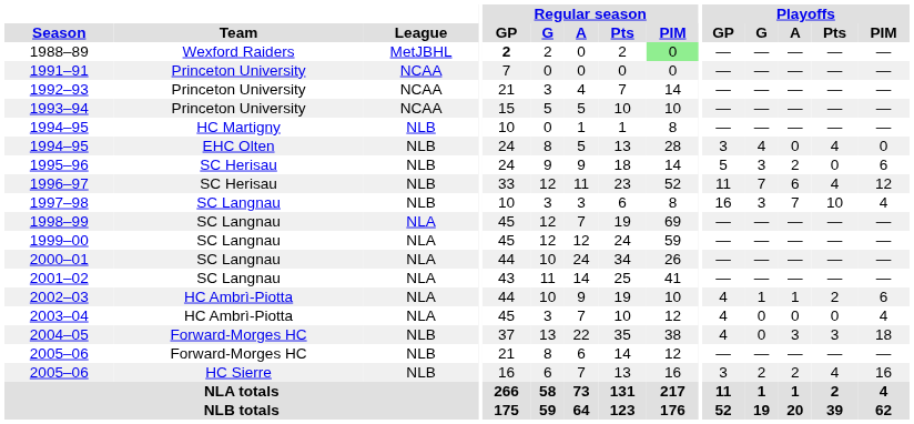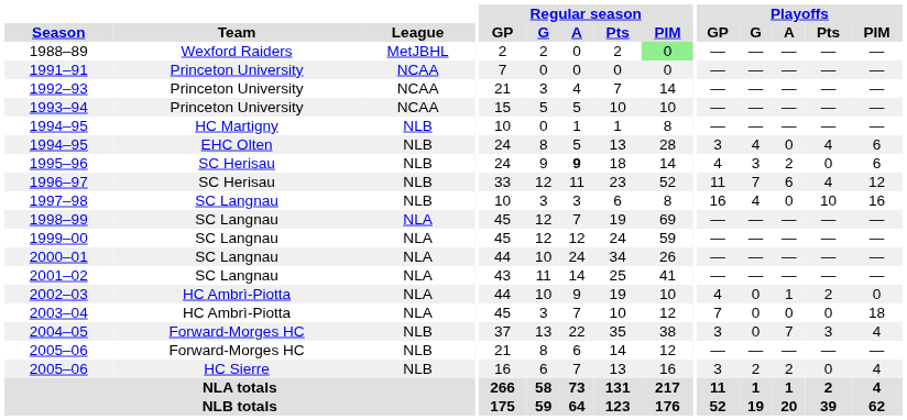1988–89 | Regular season / GP: bold -> normal
1994–95 / EHC Olten | Playoffs / PIM: 0 -> 6
1995–96 | Regular season / A: normal -> bold
1995–96 | Playoffs / GP: 5 -> 4
1997–98 | Playoffs / G: 3 -> 4
1997–98 | Playoffs / A: 7 -> 0
1997–98 | Playoffs / PIM: 4 -> 16
2002–03 | Playoffs / G: 1 -> 0
2002–03 | Playoffs / PIM: 6 -> 0
2003–04 | Playoffs / GP: 4 -> 7
2003–04 | Playoffs / PIM: 4 -> 18
2004–05 | Playoffs / GP: 4 -> 3
2004–05 | Playoffs / A: 3 -> 7
2004–05 | Playoffs / PIM: 18 -> 4
2005–06 / HC Sierre | Playoffs / Pts: 4 -> 0
2005–06 / HC Sierre | Playoffs / PIM: 16 -> 4
